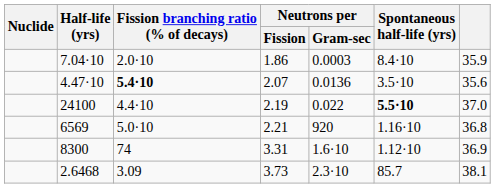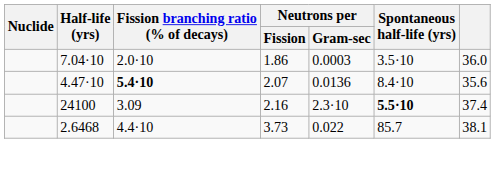7.04·10 | Spontaneous half-life (yrs): 8.4·10 -> 3.5·10
7.04·10 | column 7: 35.9 -> 36.0
4.47·10 | Spontaneous half-life (yrs): 3.5·10 -> 8.4·10
24100 | Fission branching ratio (% of decays): 4.4·10 -> 3.09
24100 | Neutrons per / Fission: 2.19 -> 2.16
24100 | Neutrons per / Gram-sec: 0.022 -> 2.3·10
24100 | column 7: 37.0 -> 37.4
- row: 6569 | 5.0·10 | 2.21 | 920 | 1.16·10 | 36.8
- row: 8300 | 74 | 3.31 | 1.6·10 | 1.12·10 | 36.9
2.6468 | Fission branching ratio (% of decays): 3.09 -> 4.4·10
2.6468 | Neutrons per / Gram-sec: 2.3·10 -> 0.022
